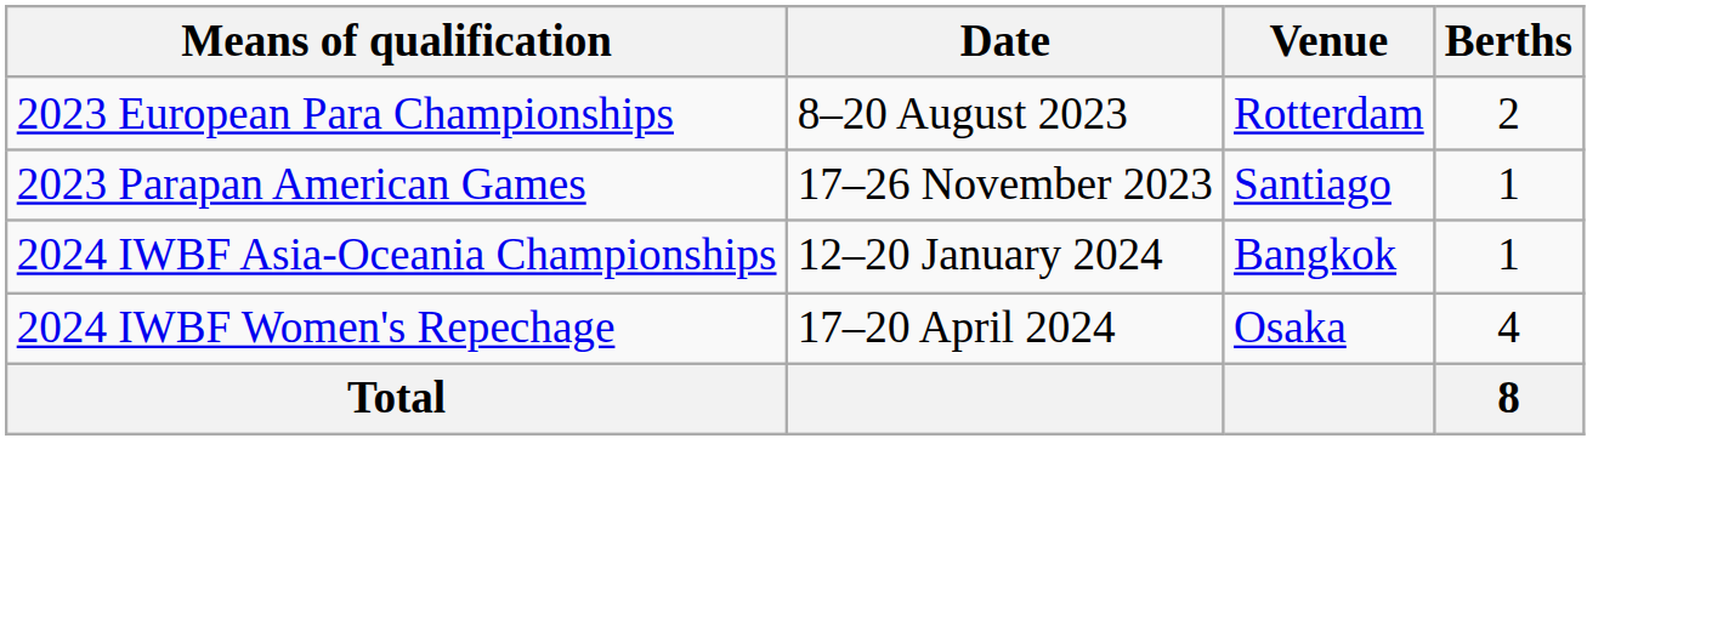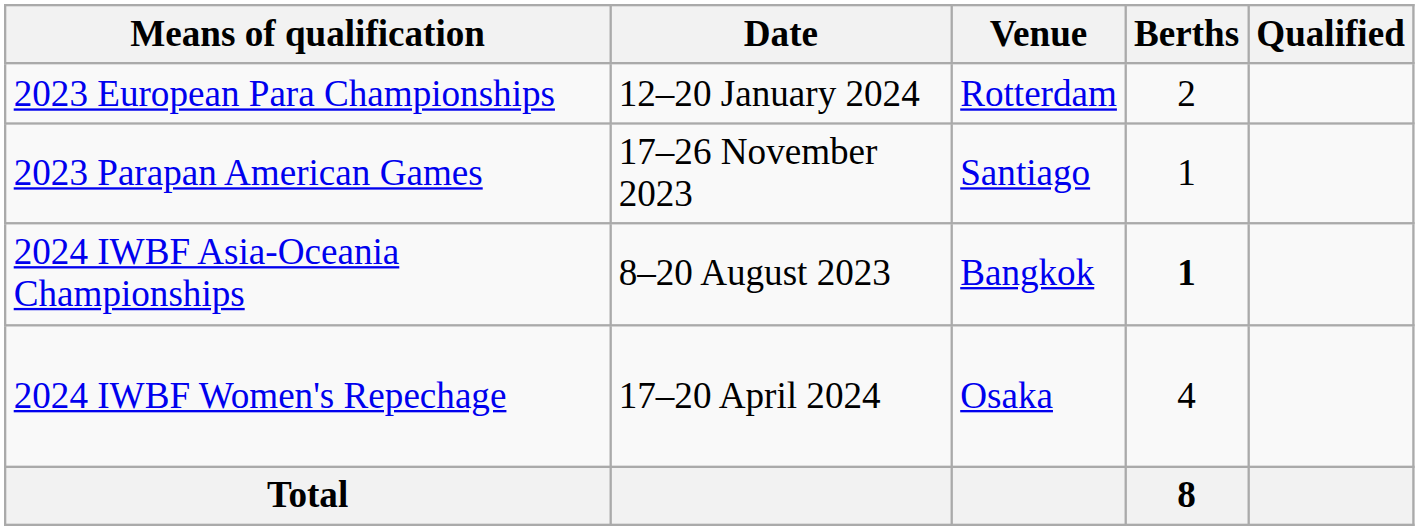+ column: Qualified
2023 European Para Championships | Date: 8–20 August 2023 -> 12–20 January 2024
2024 IWBF Asia-Oceania Championships | Date: 12–20 January 2024 -> 8–20 August 2023
2024 IWBF Asia-Oceania Championships | Berths: normal -> bold
